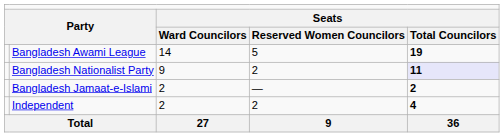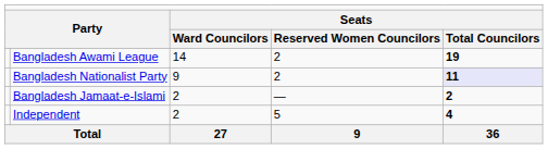Bangladesh Awami League | column 4: 5 -> 2
Independent | column 4: 2 -> 5
